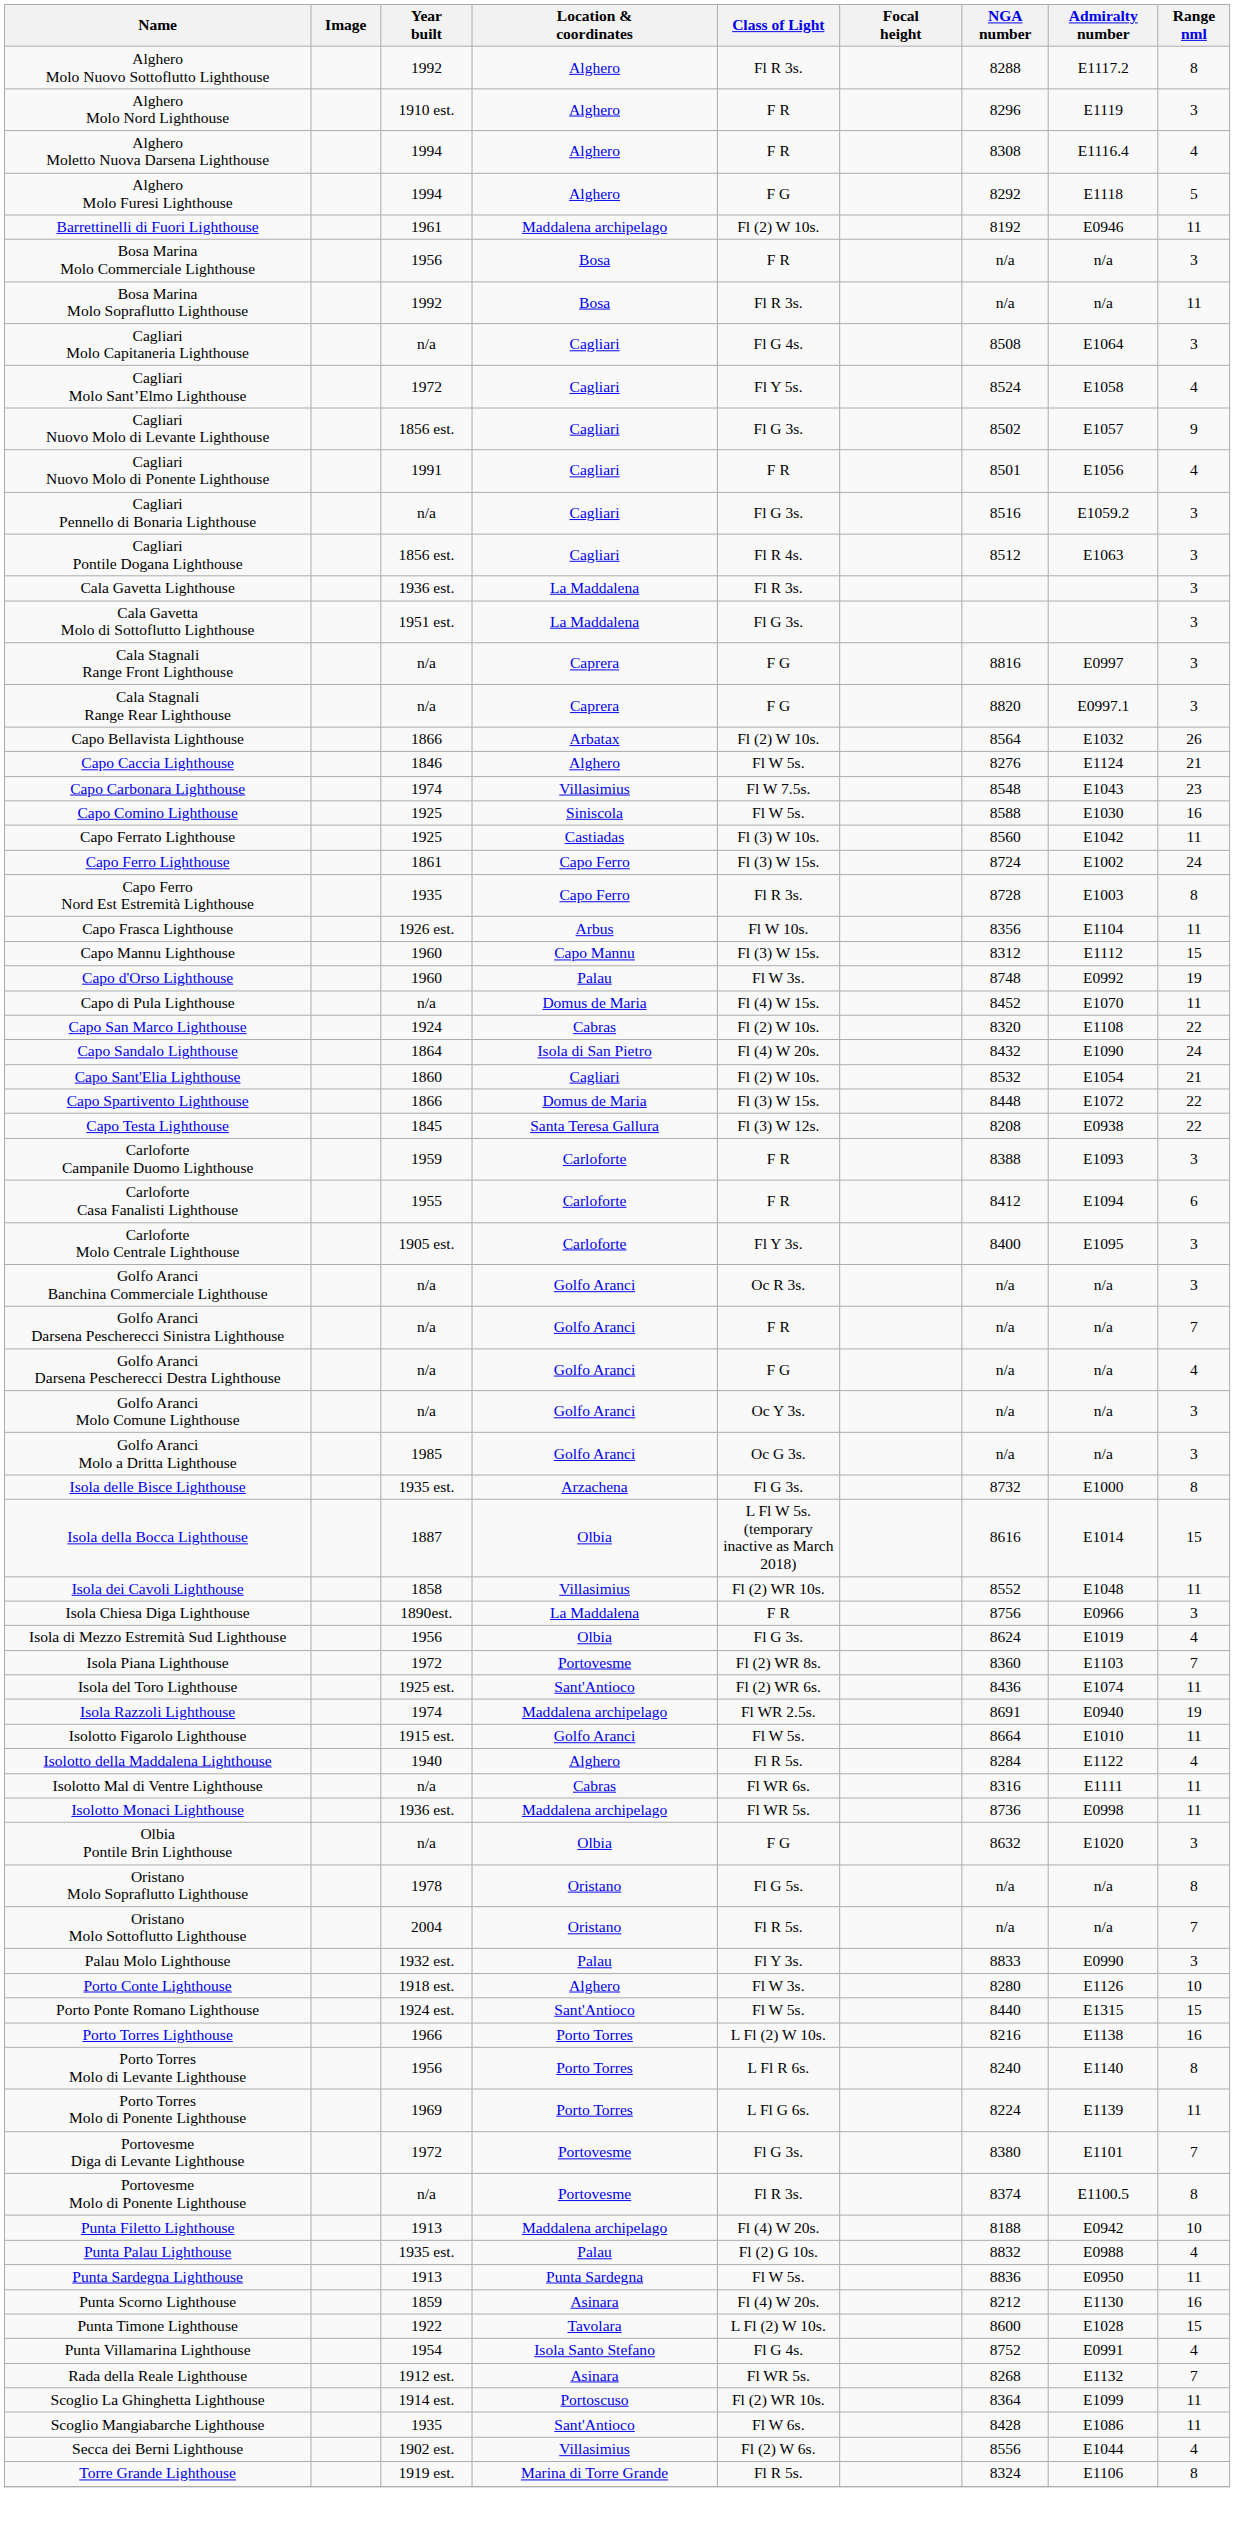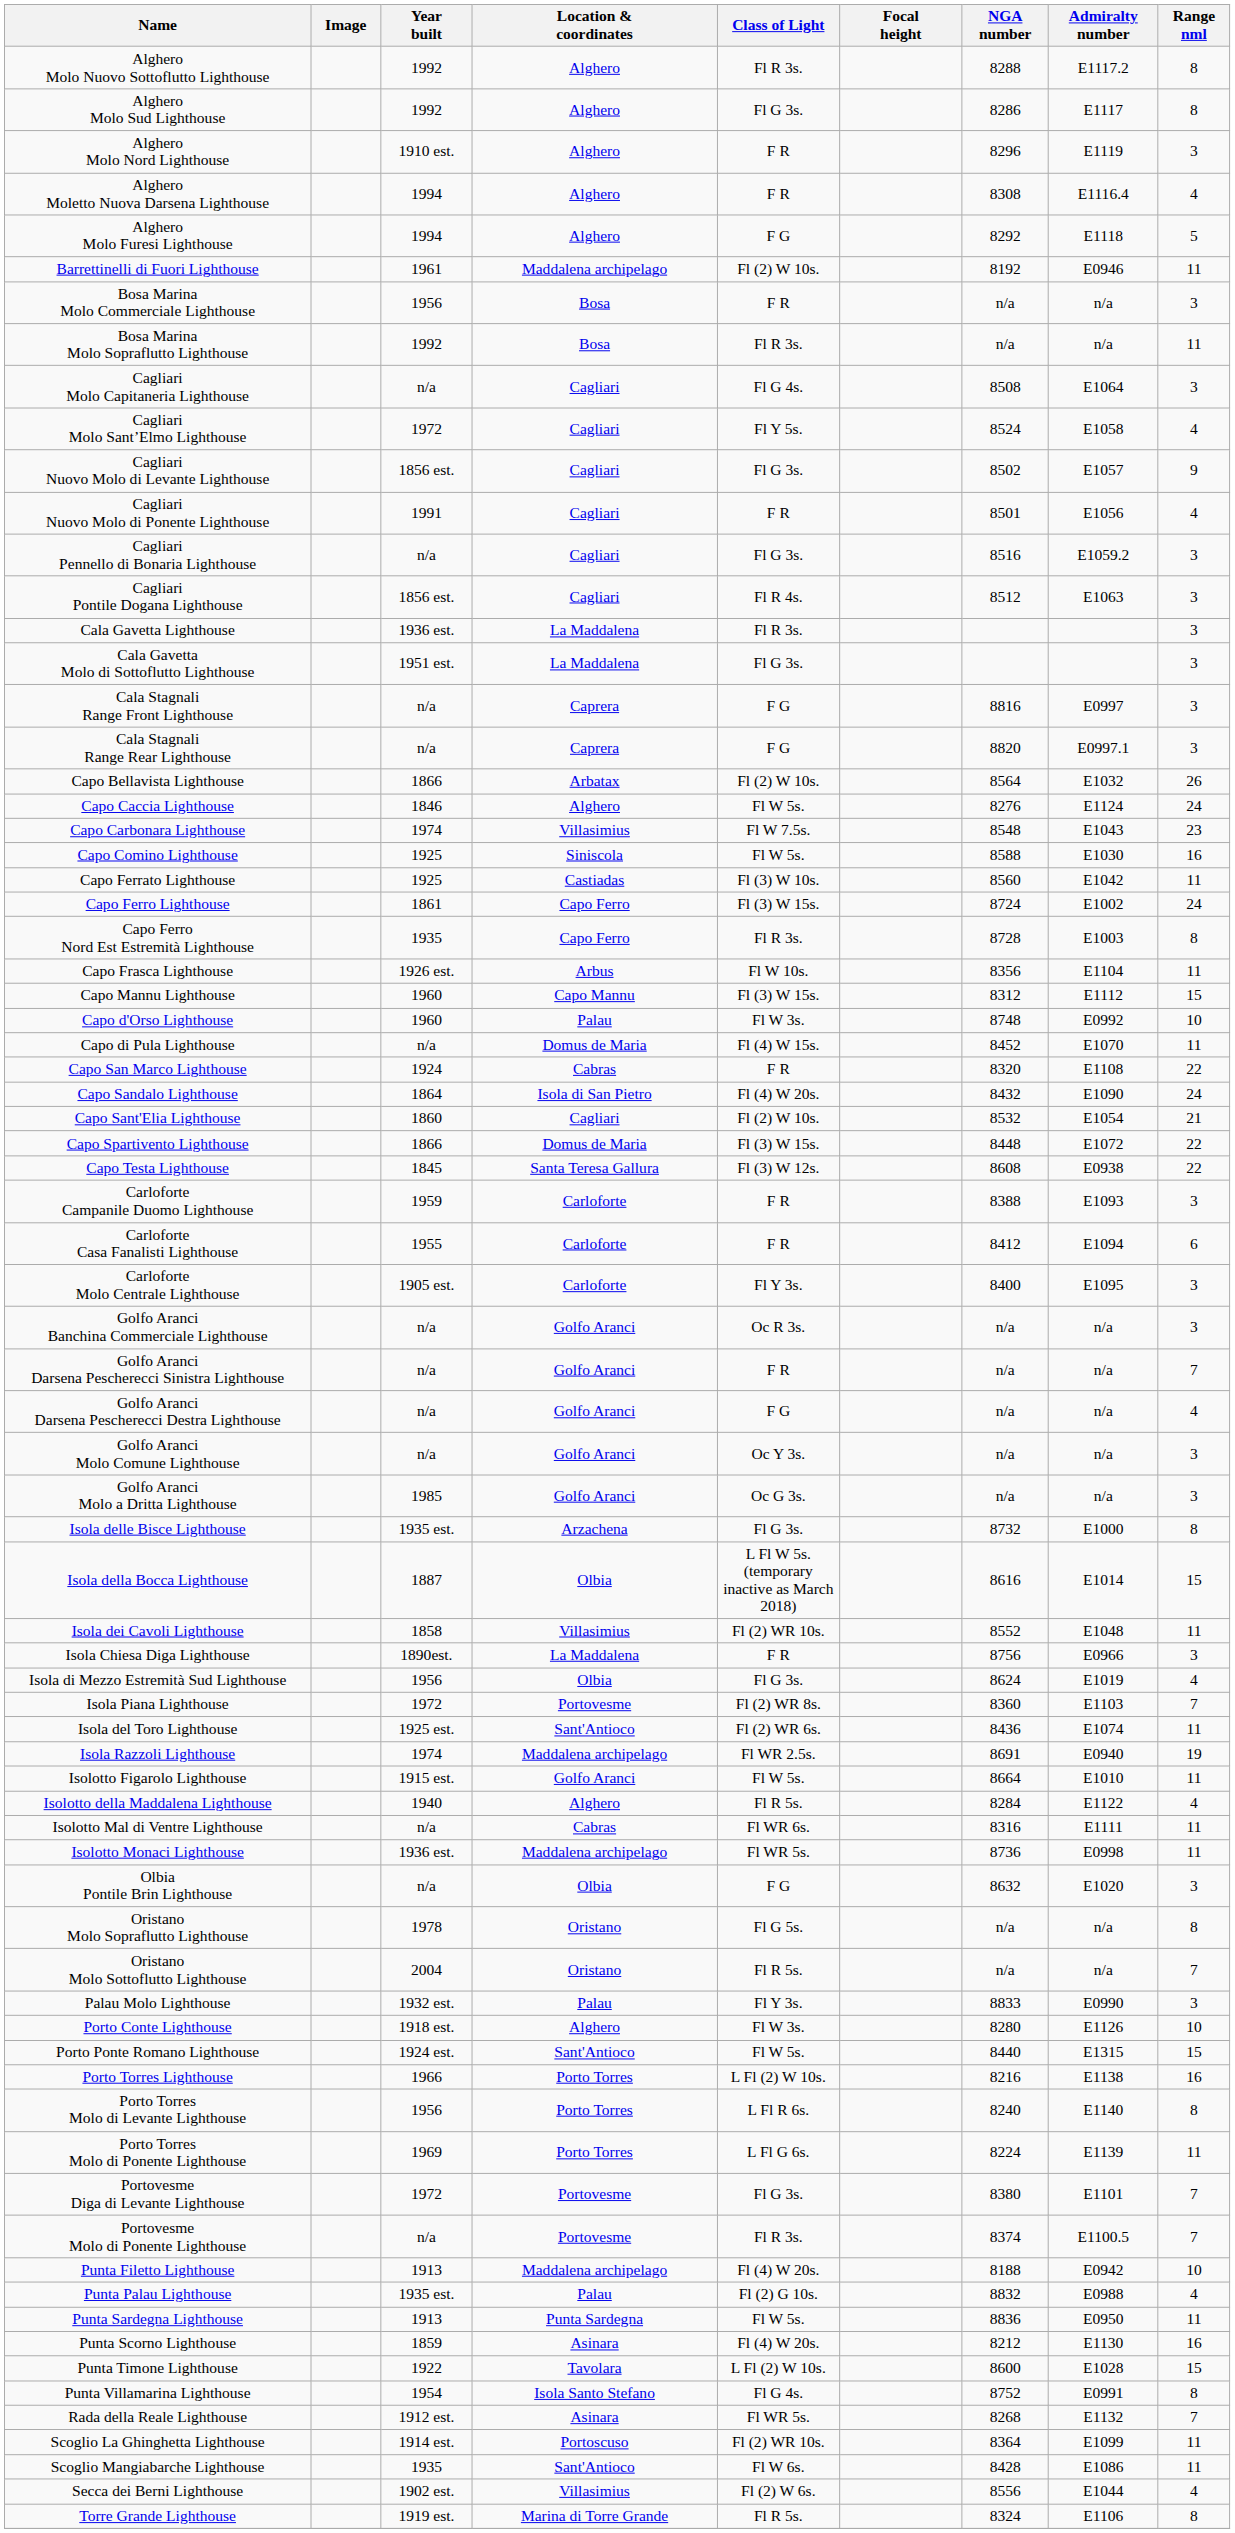+ row: Alghero Molo Sud Lighthouse | 1992 | Alghero | Fl G 3s. | 8286 | E1117 | 8
Capo Caccia Lighthouse | Range nml: 21 -> 24
Capo d'Orso Lighthouse | Range nml: 19 -> 10
Capo San Marco Lighthouse | Class of Light: Fl (2) W 10s. -> F R
Capo Testa Lighthouse | NGA number: 8208 -> 8608
Portovesme Molo di Ponente Lighthouse | Range nml: 8 -> 7
Punta Villamarina Lighthouse | Range nml: 4 -> 8
